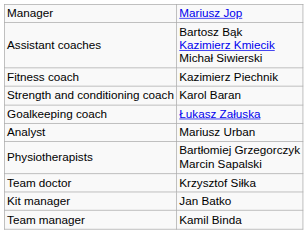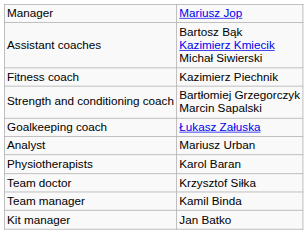Strength and conditioning coach | column 2: Karol Baran -> Bartłomiej Grzegorczyk Marcin Sapalski
Physiotherapists | column 2: Bartłomiej Grzegorczyk Marcin Sapalski -> Karol Baran
rows swapped: Team manager <-> Kit manager
